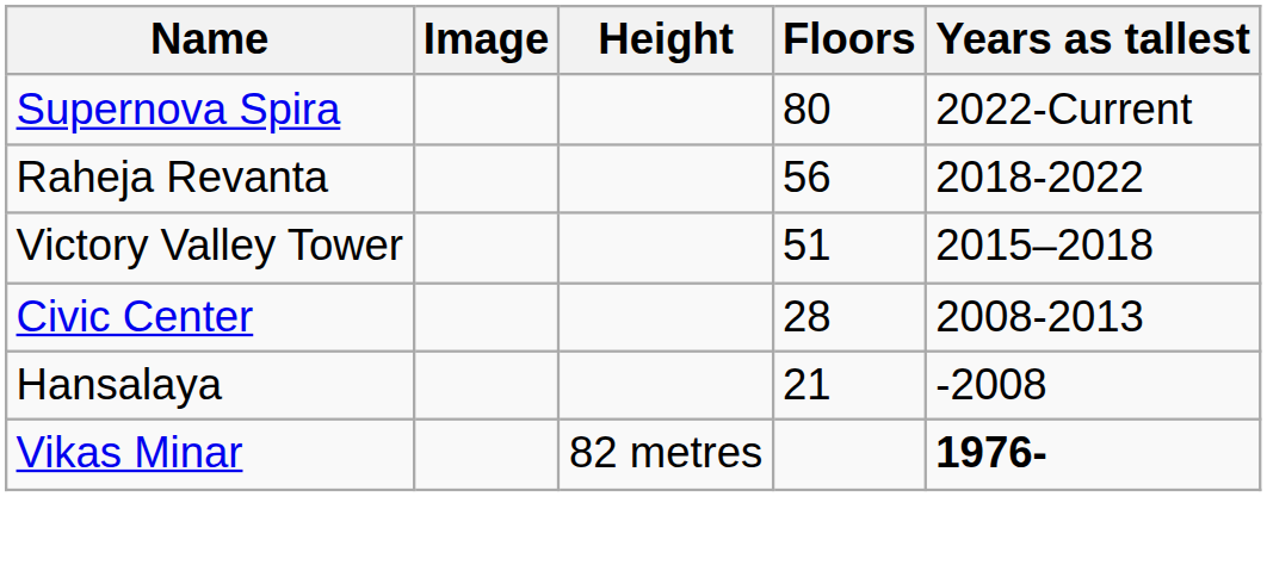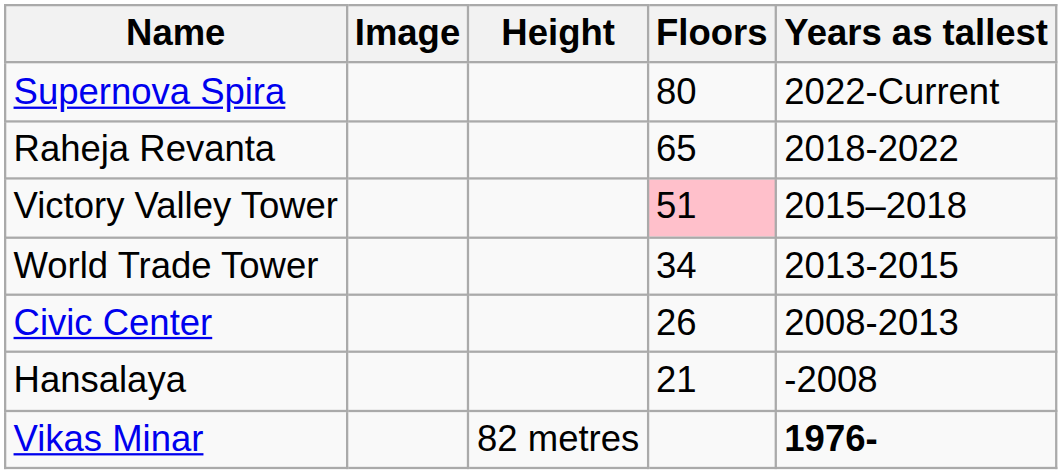Raheja Revanta | Floors: 56 -> 65
Victory Valley Tower | Floors: no background -> pink background
+ row: World Trade Tower | 34 | 2013-2015
Civic Center | Floors: 28 -> 26
